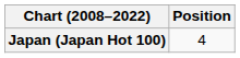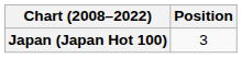Japan (Japan Hot 100) | Position: 4 -> 3
